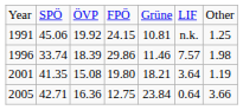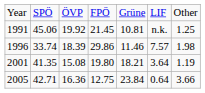1991 | column 4: 24.15 -> 21.45
